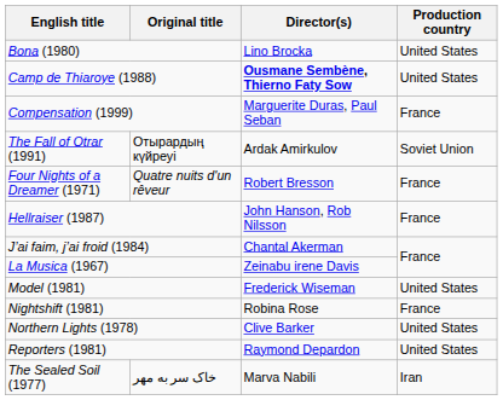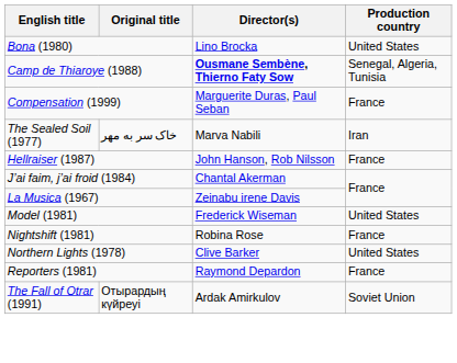Camp de Thiaroye (1988) | Production country: United States -> Senegal, Algeria, Tunisia
rows swapped: The Fall of Otrar (1991) <-> The Sealed Soil (1977)
- row: Four Nights of a Dreamer (1971) | Quatre nuits d'un rêveur | Robert Bresson | France
Reporters (1981) | Production country: United States -> France
